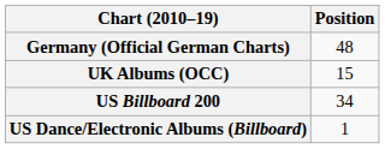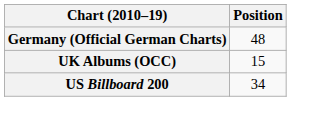- row: US Dance/Electronic Albums (Billboard) | 1
